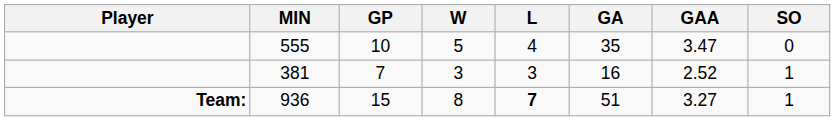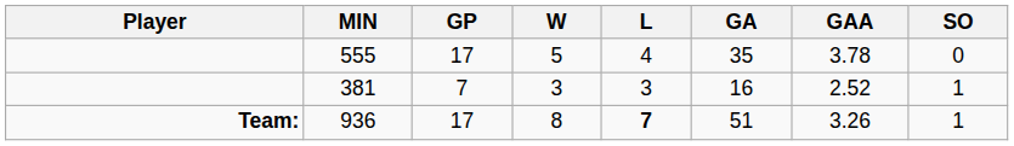555 | GP: 10 -> 17
555 | GAA: 3.47 -> 3.78
936 | GP: 15 -> 17
936 | GAA: 3.27 -> 3.26
